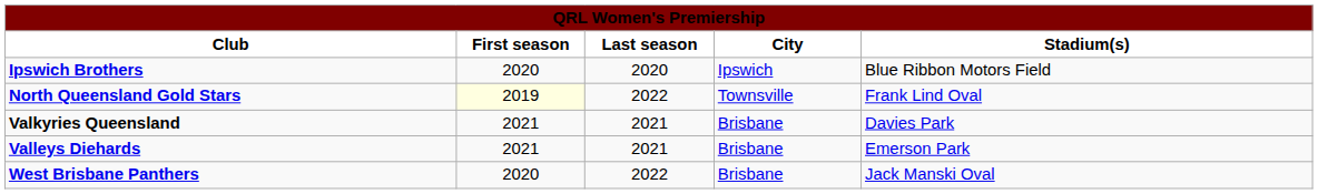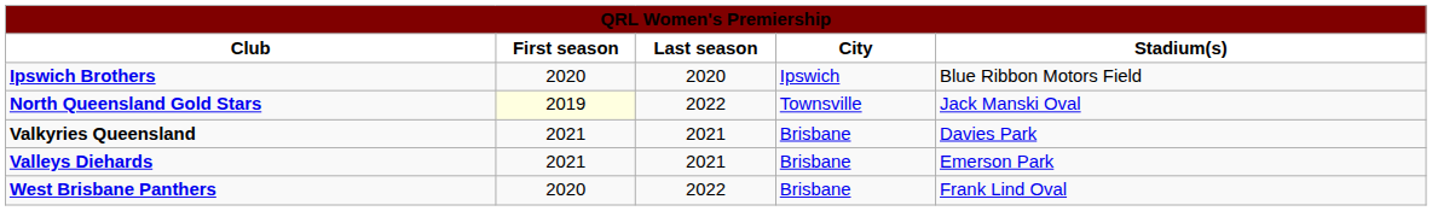North Queensland Gold Stars | Stadium(s): Frank Lind Oval -> Jack Manski Oval
West Brisbane Panthers | Stadium(s): Jack Manski Oval -> Frank Lind Oval
